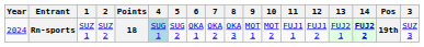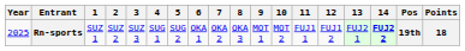columns swapped: 3 <-> Points
Rn-sports | Year: 2024 -> 2025
Rn-sports | 4: lightblue background -> no background
